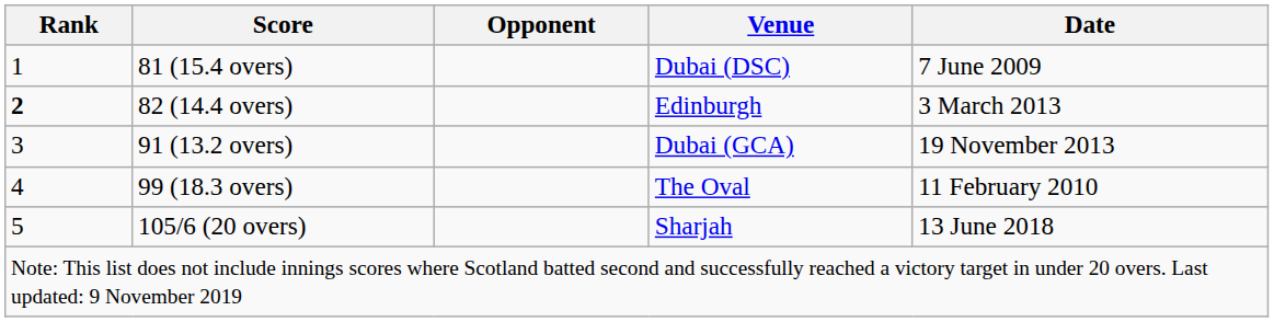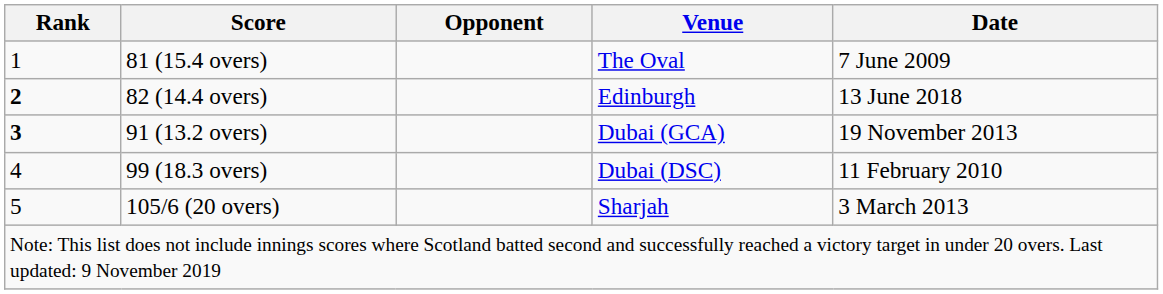81 (15.4 overs) | Venue: Dubai (DSC) -> The Oval
82 (14.4 overs) | Date: 3 March 2013 -> 13 June 2018
91 (13.2 overs) | Rank: normal -> bold
99 (18.3 overs) | Venue: The Oval -> Dubai (DSC)
105/6 (20 overs) | Date: 13 June 2018 -> 3 March 2013
